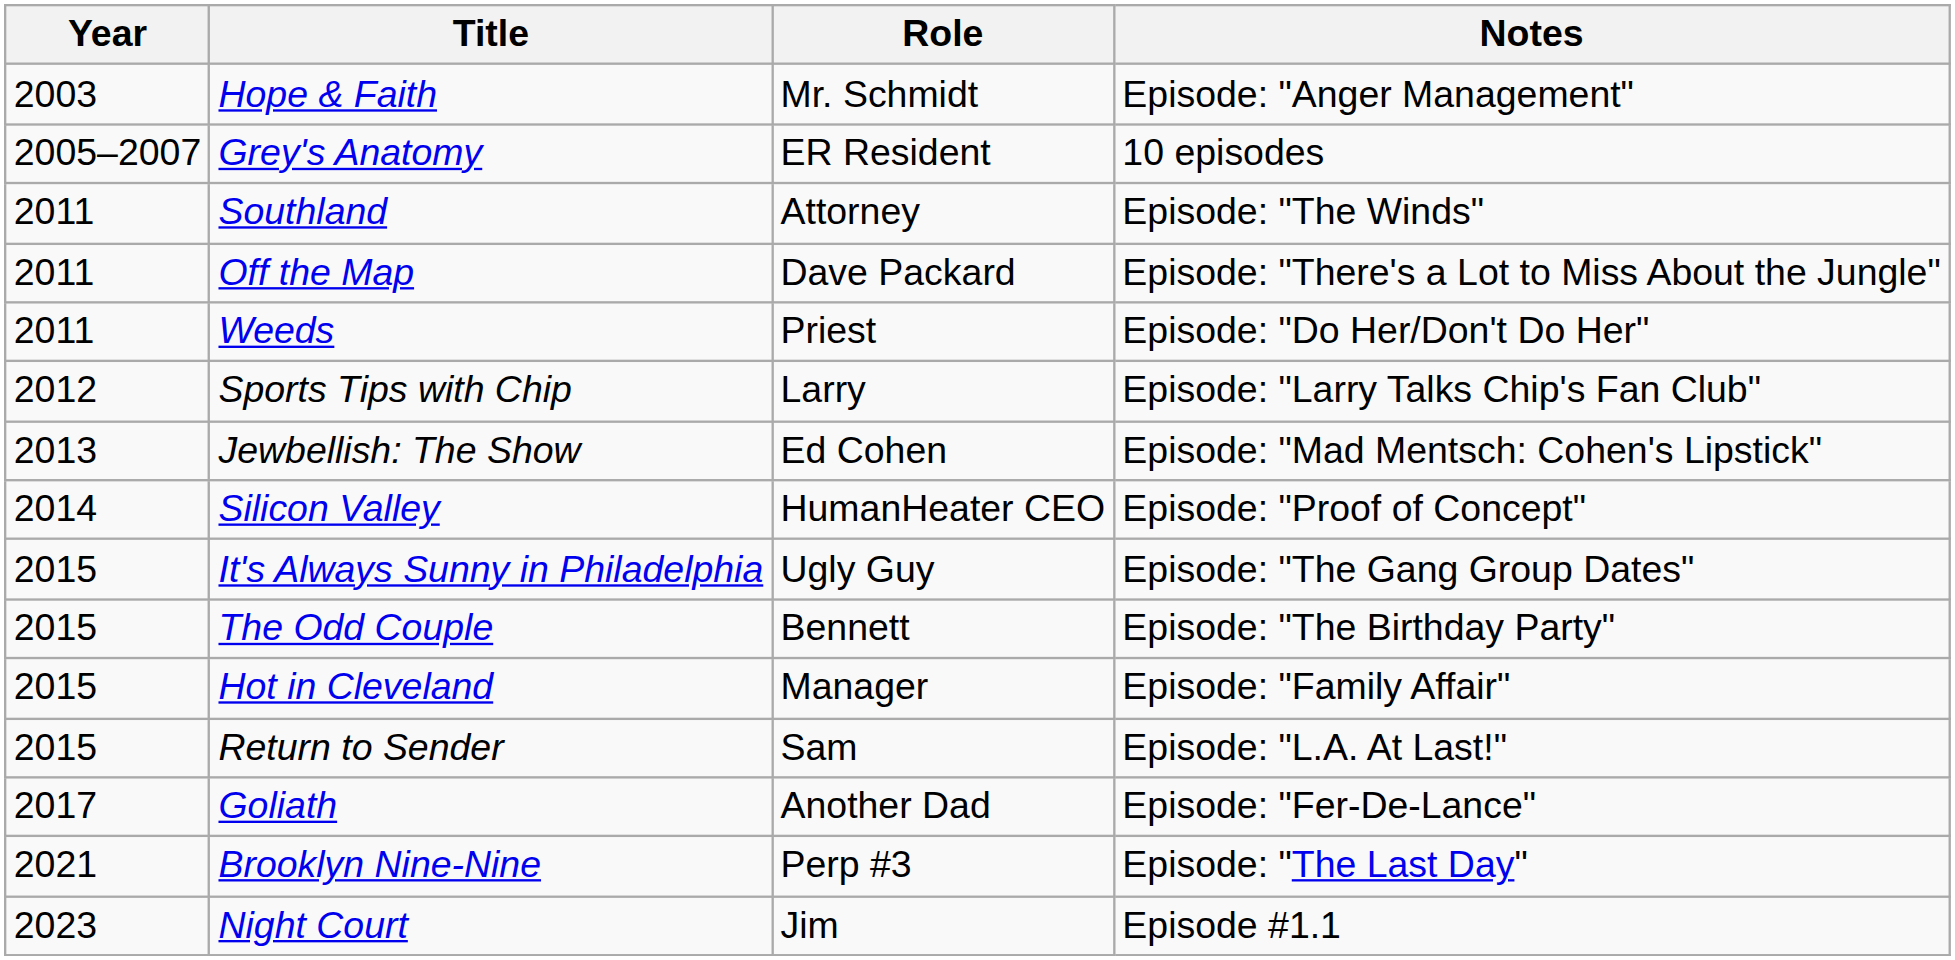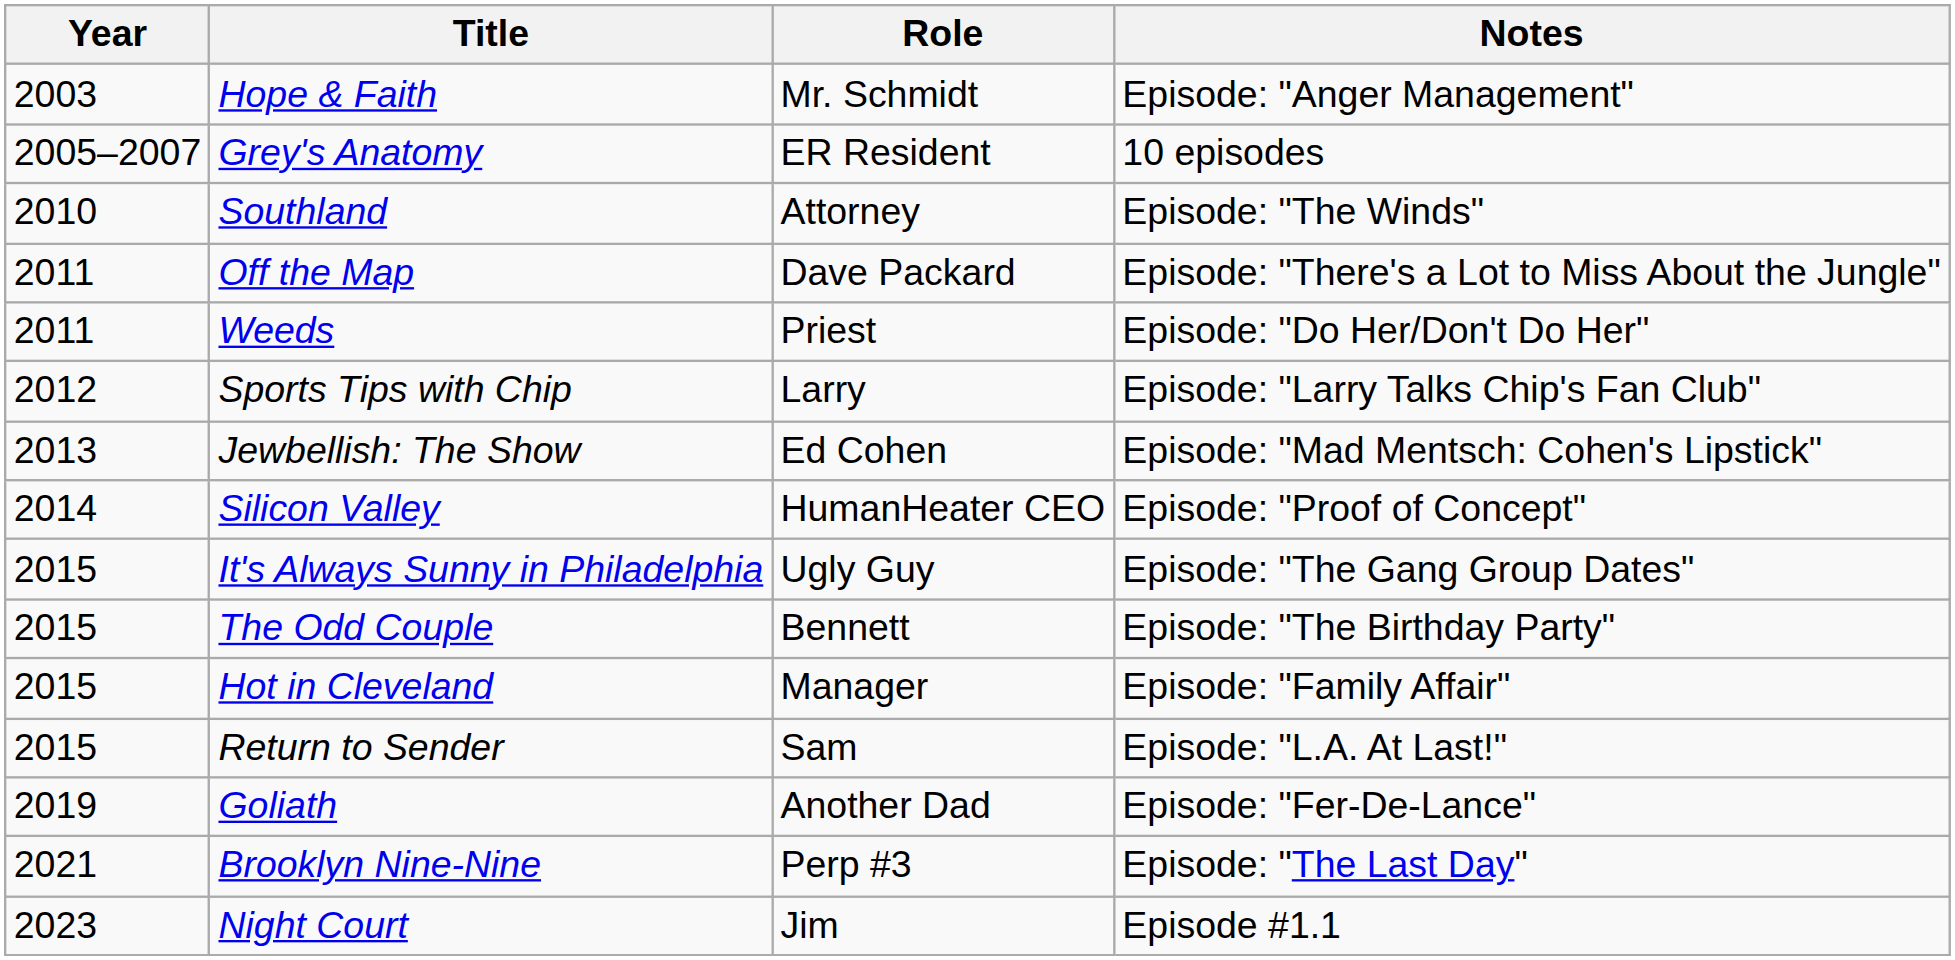Southland | Year: 2011 -> 2010
Goliath | Year: 2017 -> 2019
